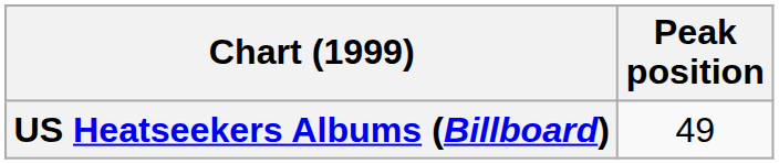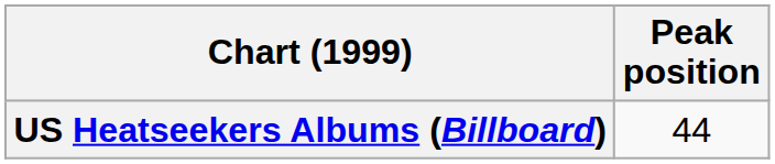US Heatseekers Albums (Billboard) | Peak position: 49 -> 44
